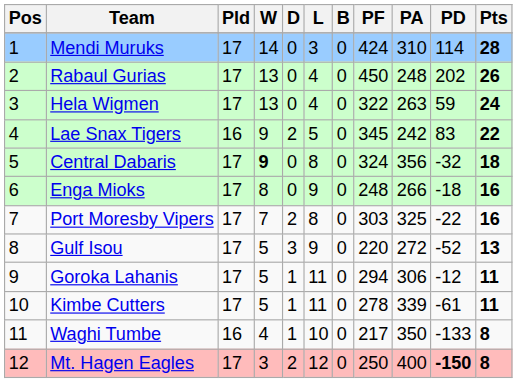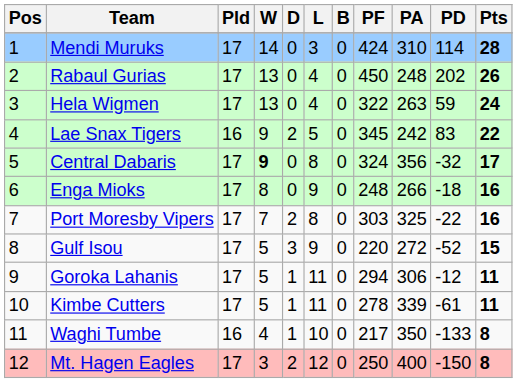Central Dabaris | Pts: 18 -> 17
Gulf Isou | Pts: 13 -> 15
Mt. Hagen Eagles | PD: bold -> normal
